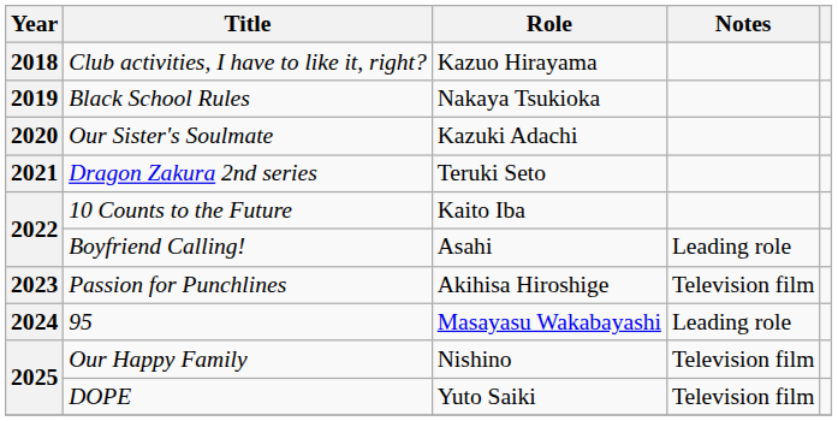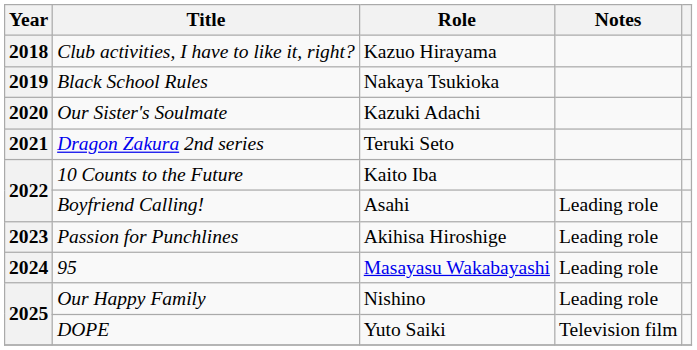Passion for Punchlines | Notes: Television film -> Leading role
Our Happy Family | Notes: Television film -> Leading role
